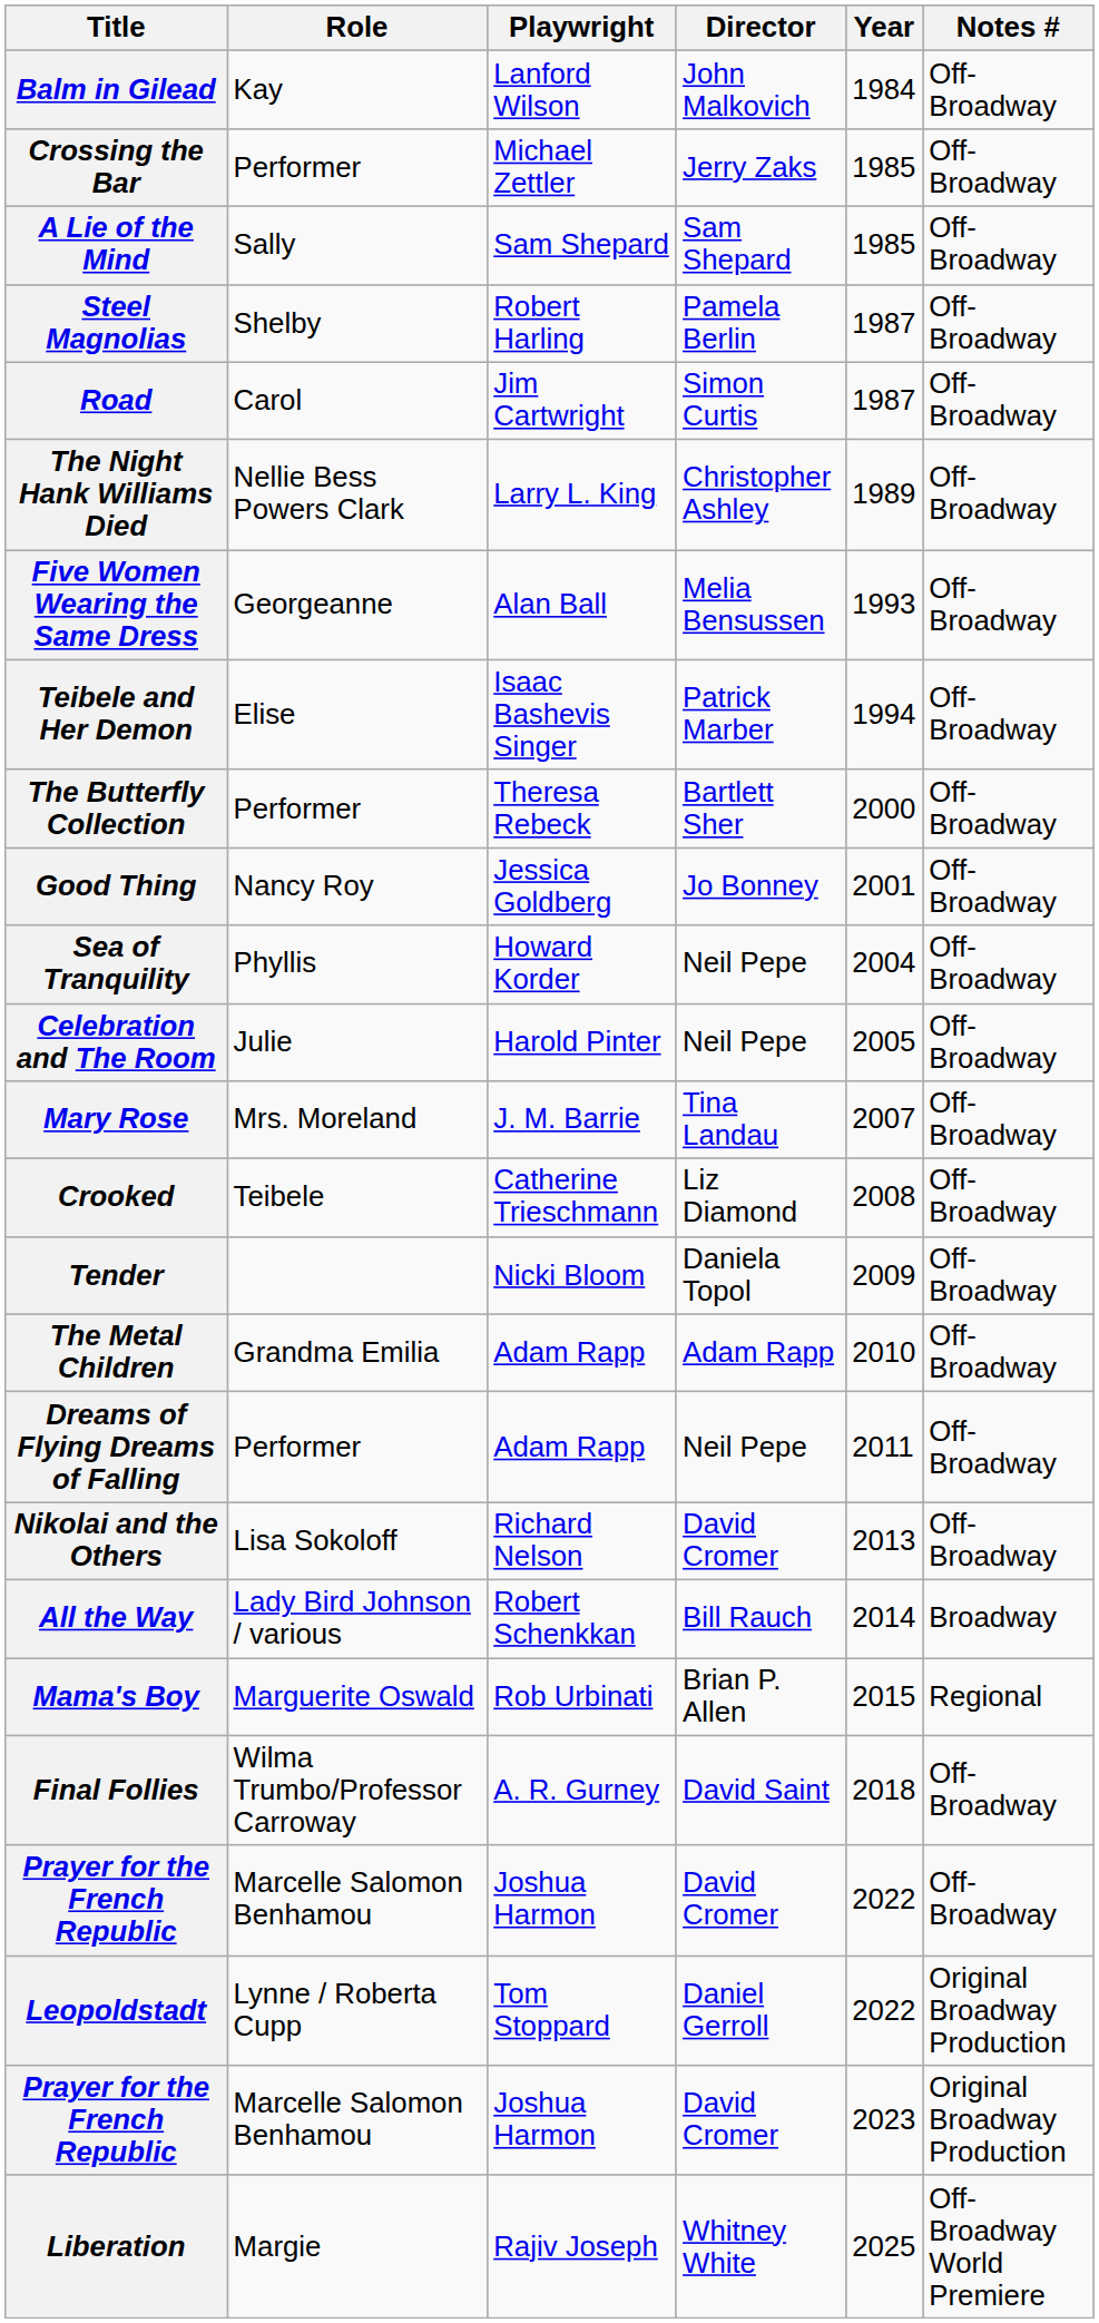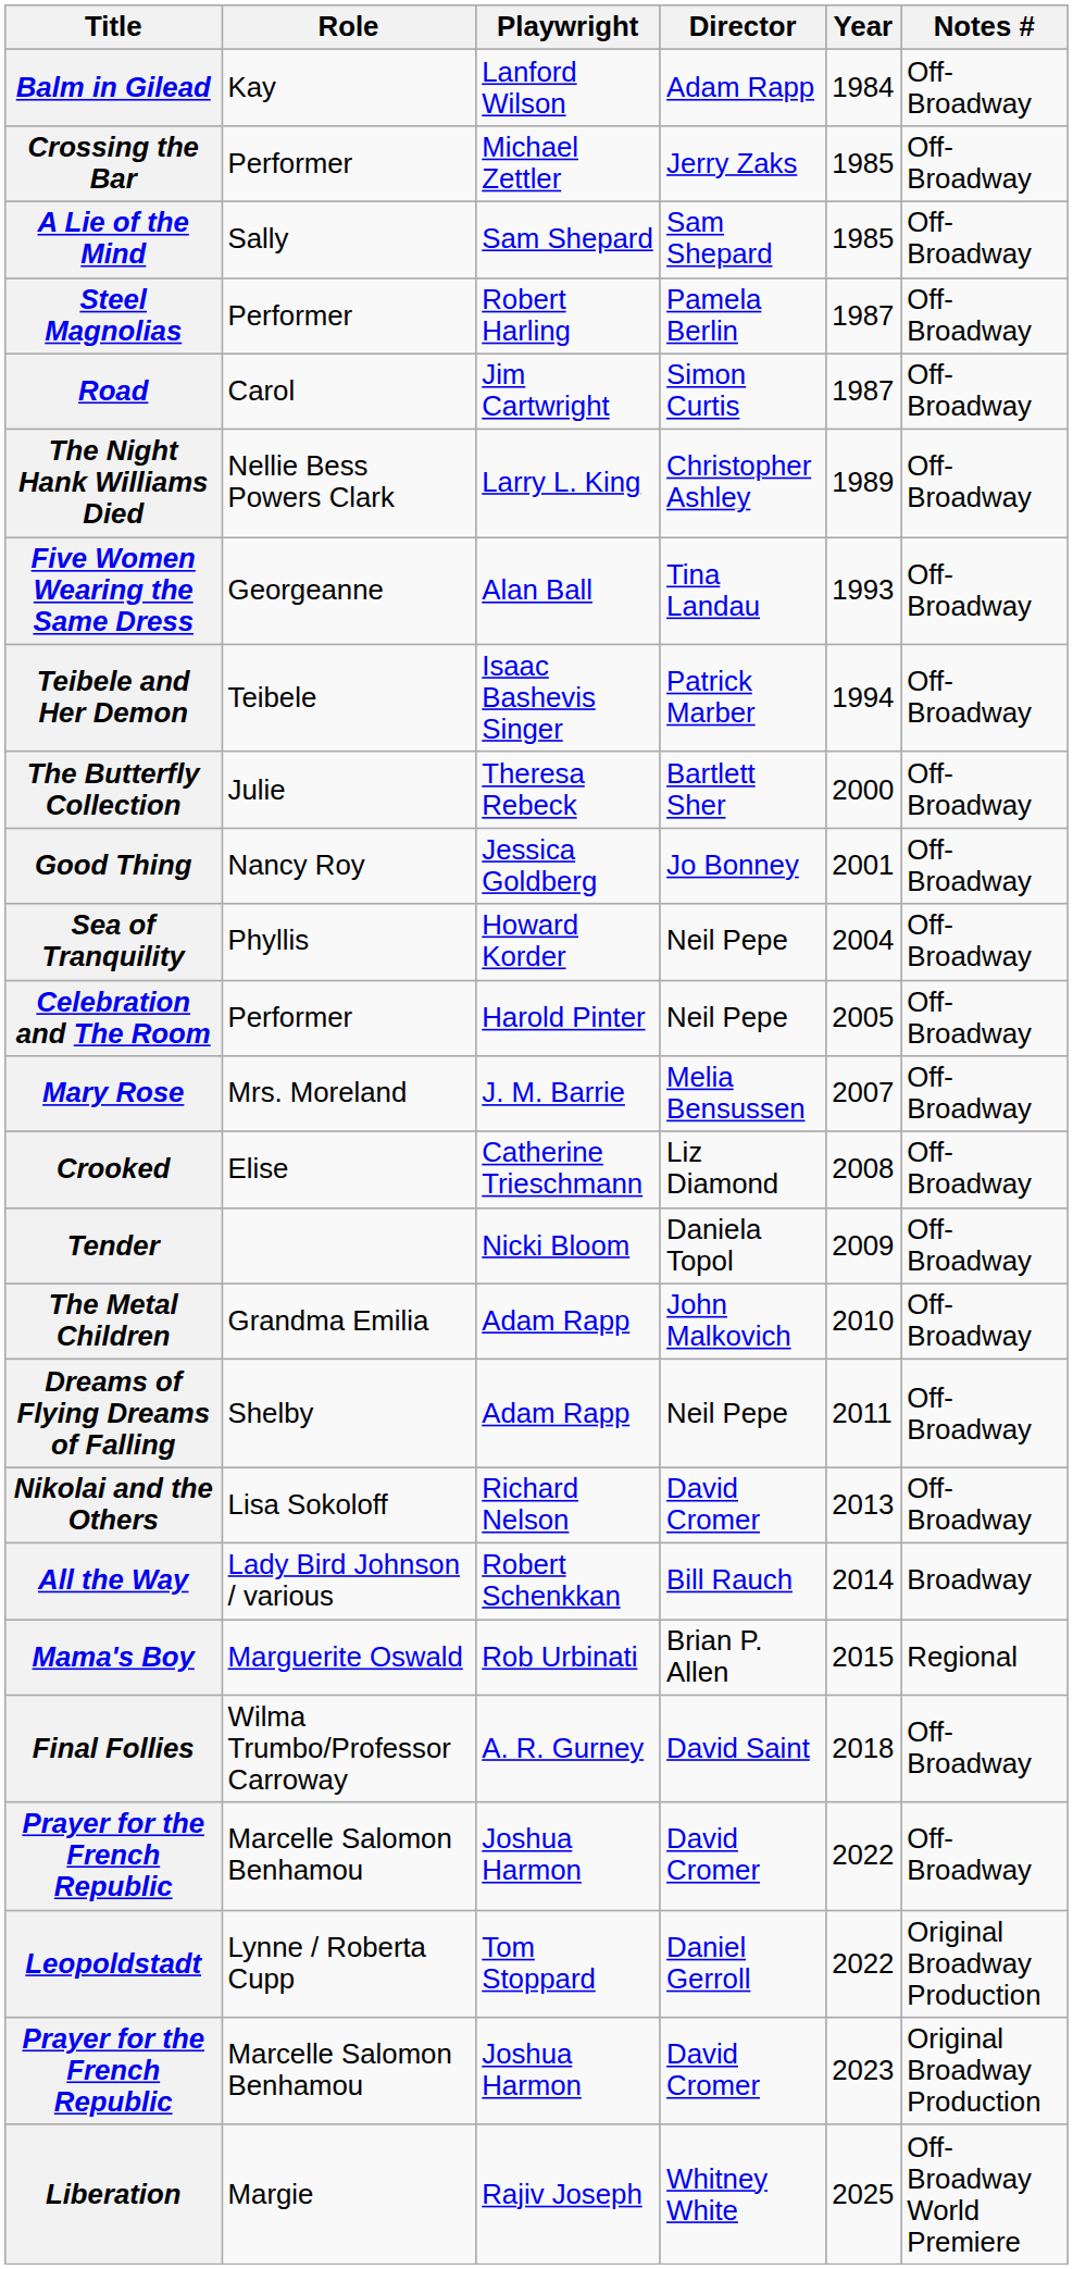Balm in Gilead | Director: John Malkovich -> Adam Rapp
Steel Magnolias | Role: Shelby -> Performer
Five Women Wearing the Same Dress | Director: Melia Bensussen -> Tina Landau
Teibele and Her Demon | Role: Elise -> Teibele
The Butterfly Collection | Role: Performer -> Julie
Celebration and The Room | Role: Julie -> Performer
Mary Rose | Director: Tina Landau -> Melia Bensussen
Crooked | Role: Teibele -> Elise
The Metal Children | Director: Adam Rapp -> John Malkovich
Dreams of Flying Dreams of Falling | Role: Performer -> Shelby
